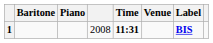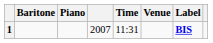1 | column 4: 2008 -> 2007
1 | Time: bold -> normal
